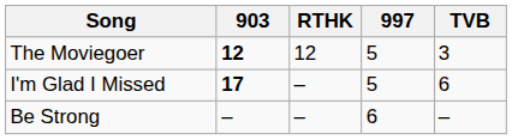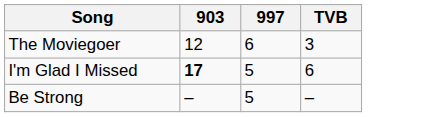- column: RTHK | 12 | – | –
The Moviegoer | 903: bold -> normal
The Moviegoer | 997: 5 -> 6
Be Strong | 997: 6 -> 5
